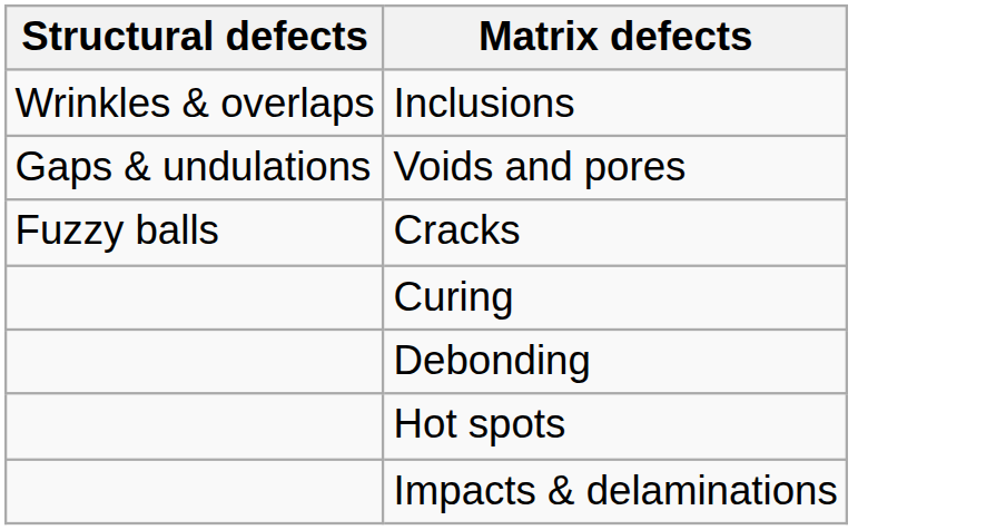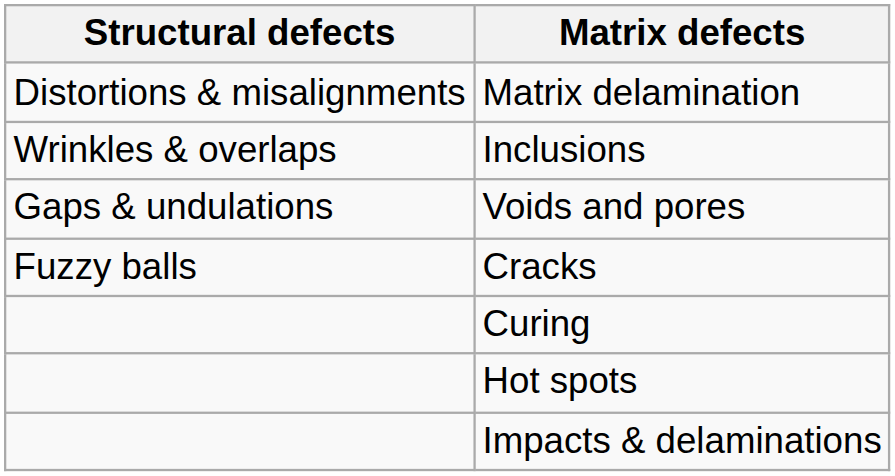+ row: Distortions & misalignments | Matrix delamination
- row: Debonding
